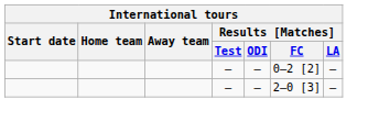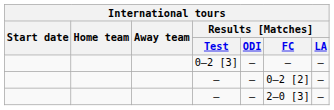+ row: 0–2 [3] | — | — | —
